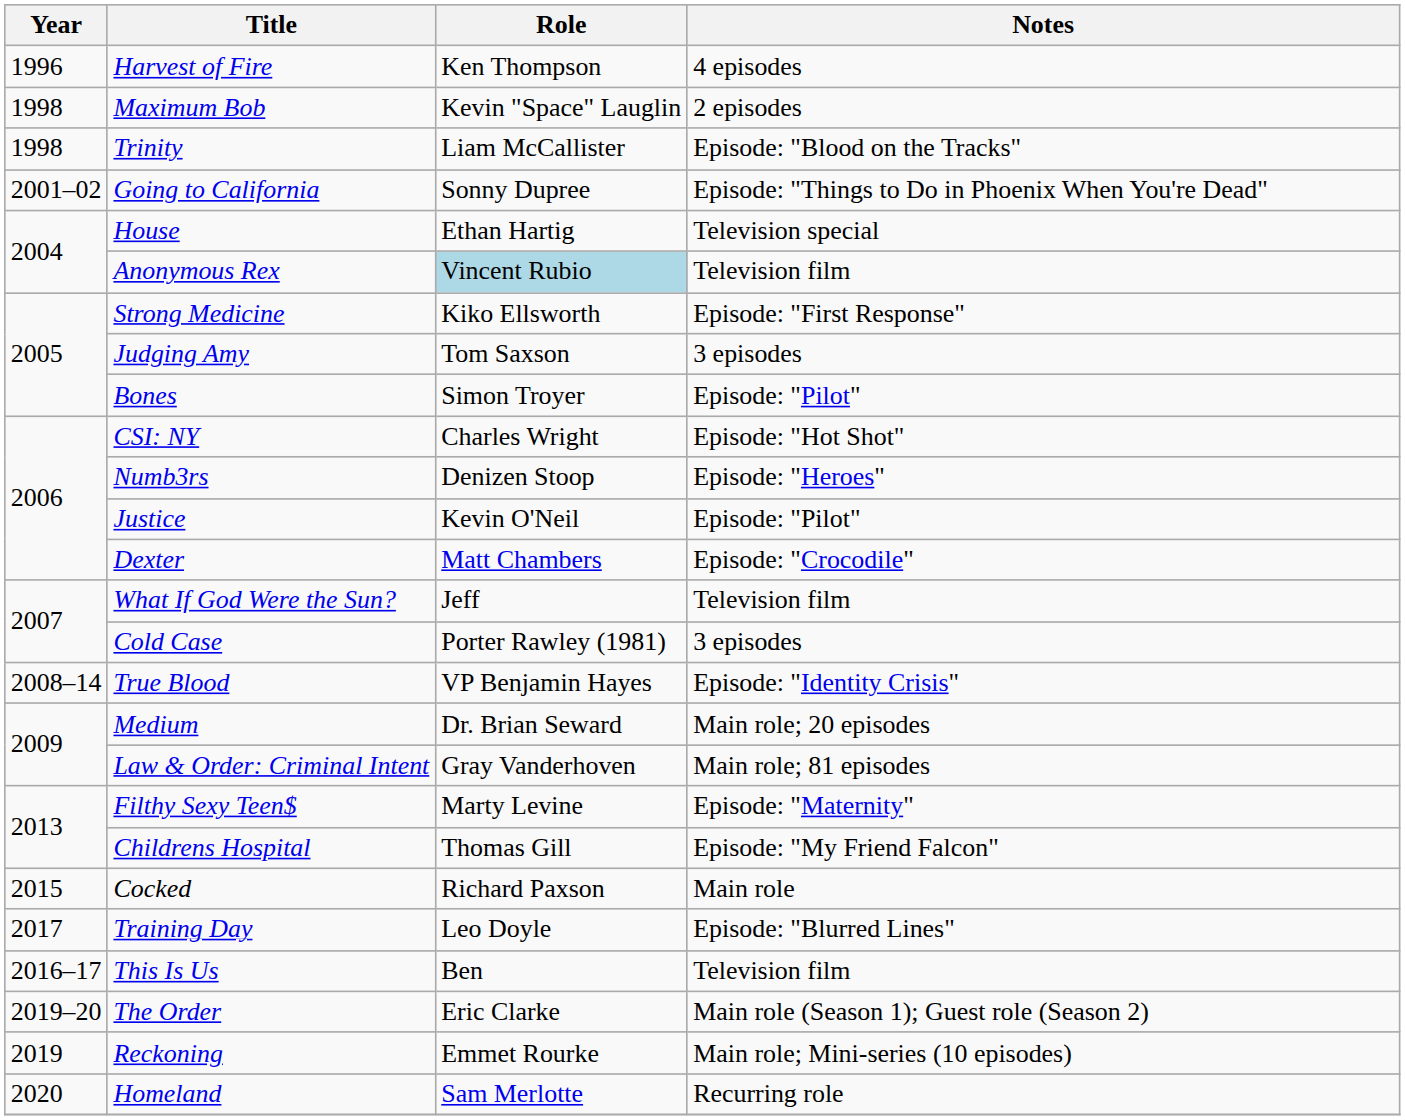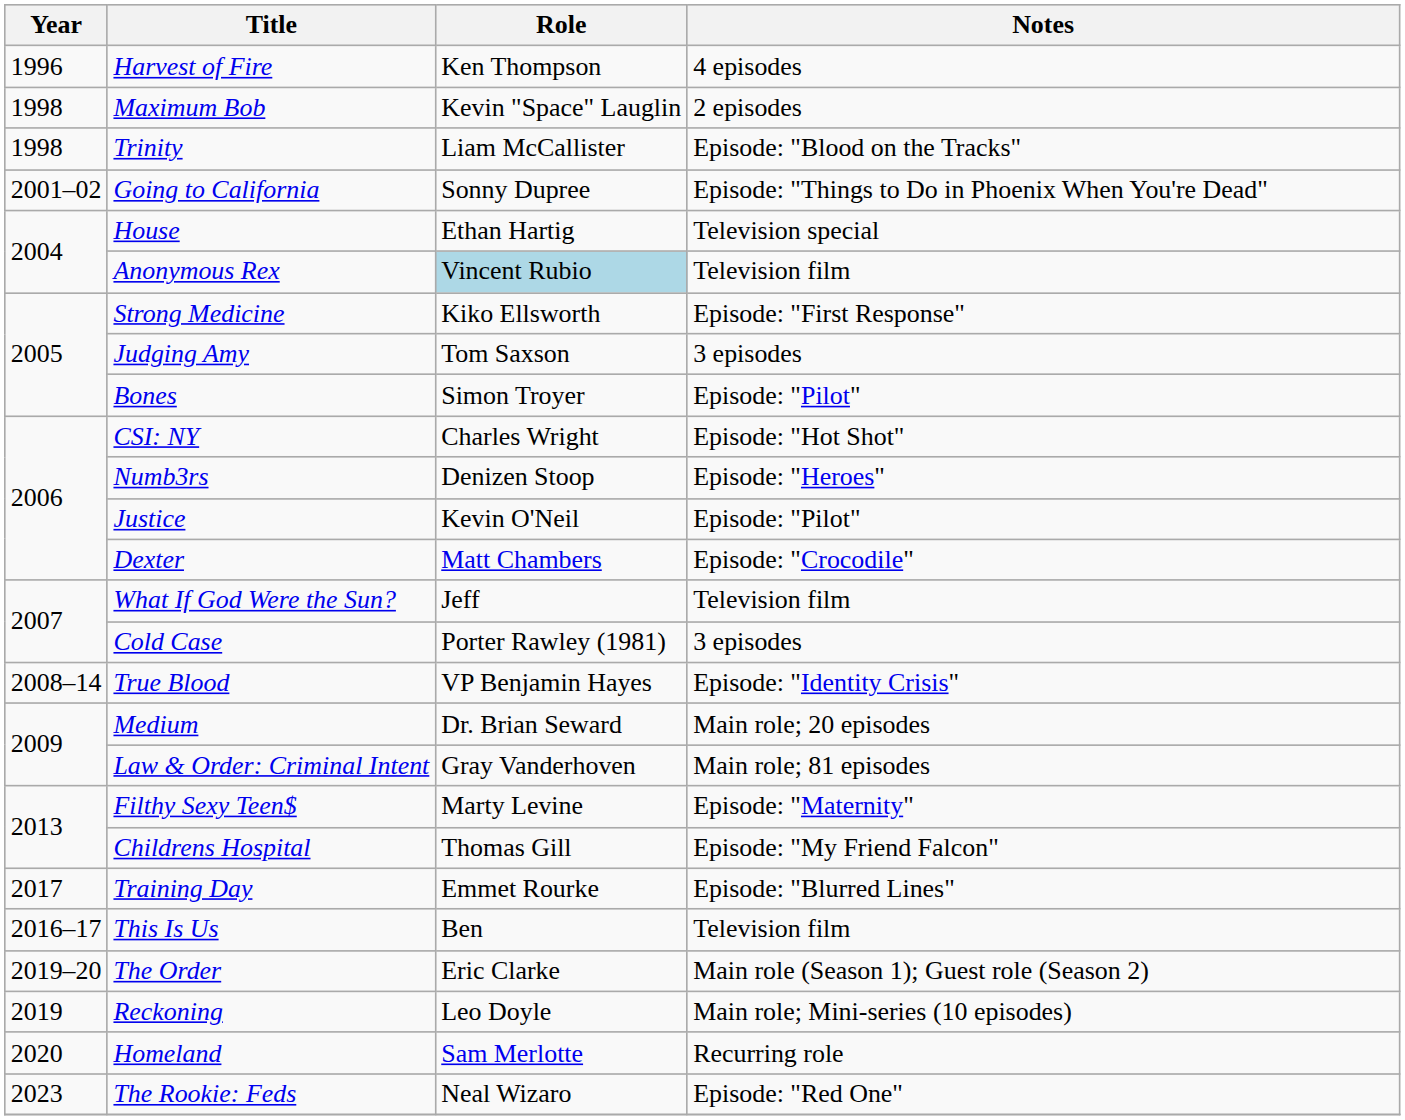- row: 2015 | Cocked | Richard Paxson | Main role
Training Day | Role: Leo Doyle -> Emmet Rourke
Reckoning | Role: Emmet Rourke -> Leo Doyle
+ row: 2023 | The Rookie: Feds | Neal Wizaro | Episode: "Red One"
